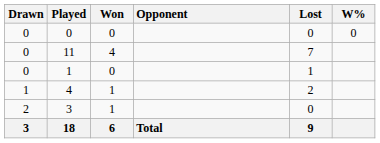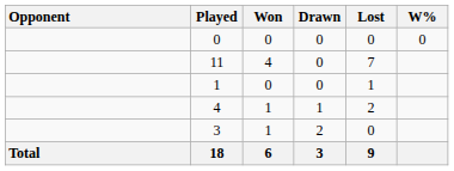columns swapped: Opponent <-> Drawn
